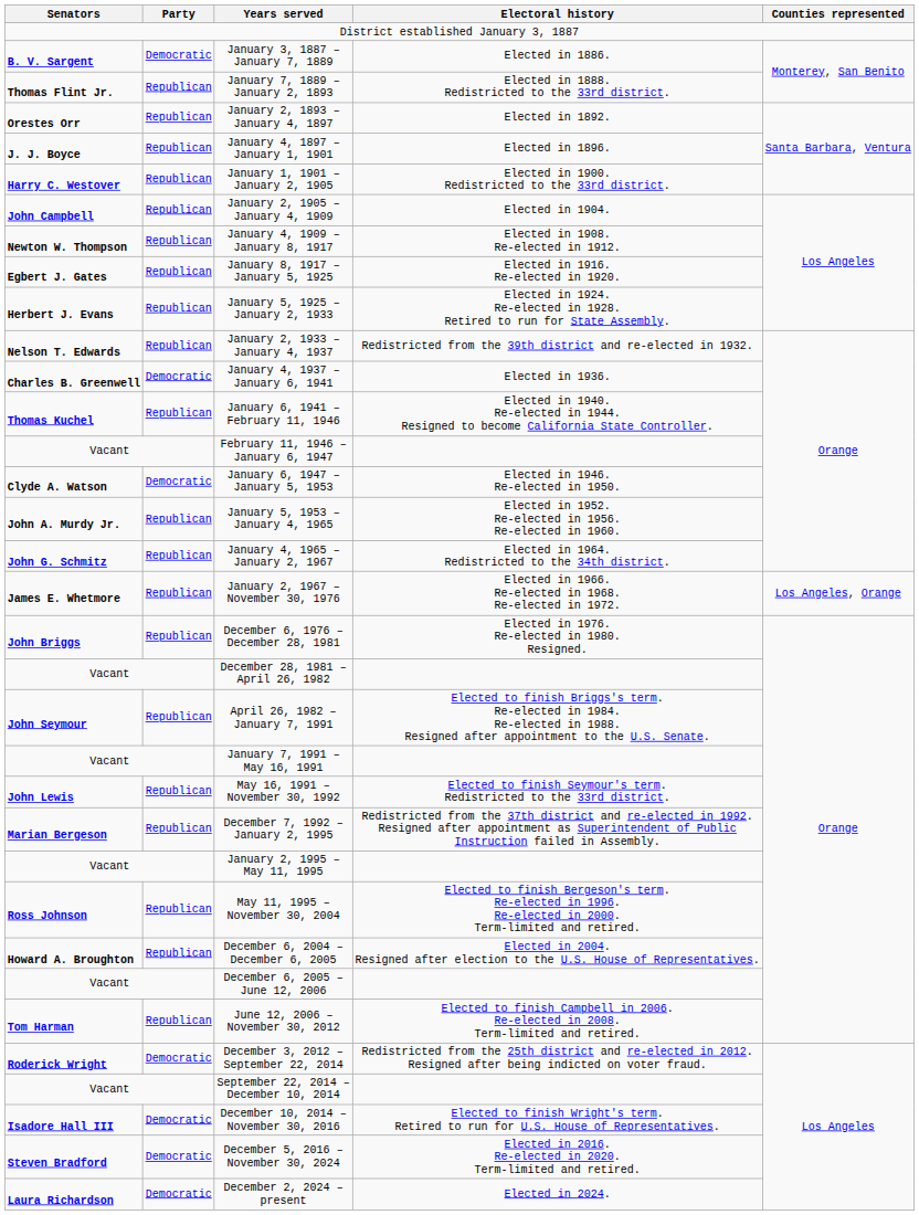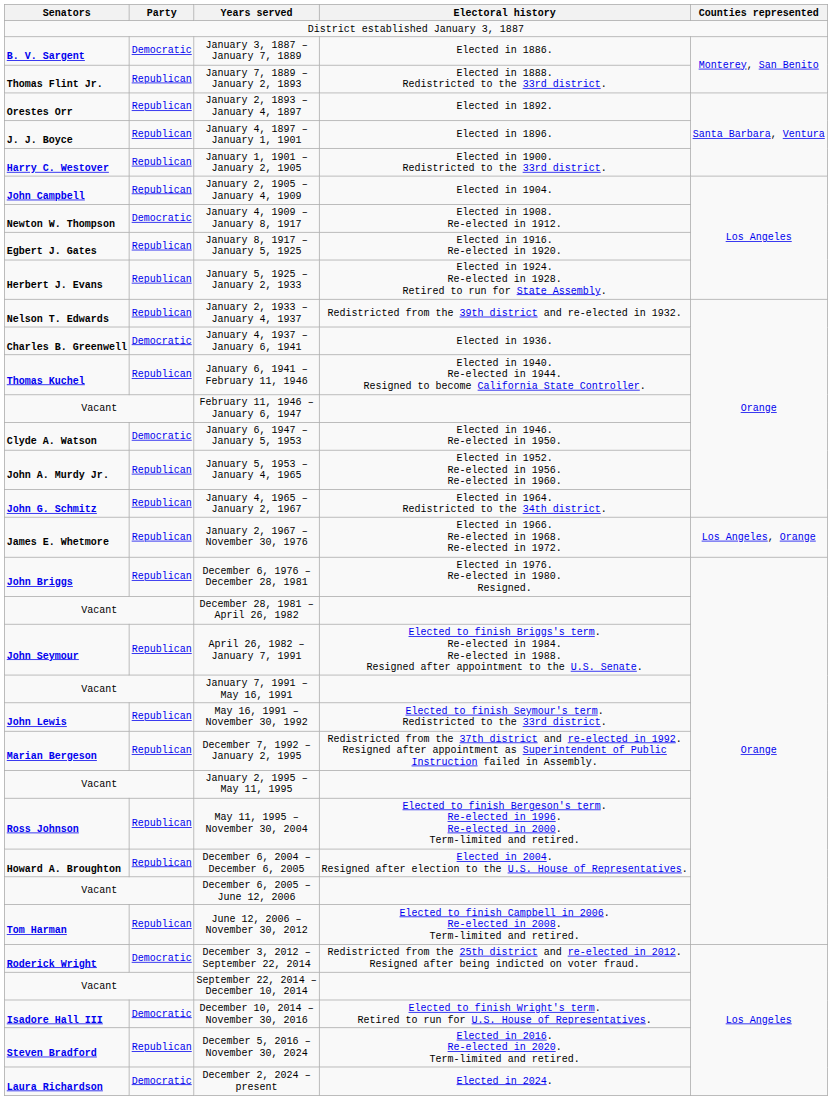January 4, 1909 – January 8, 1917 | Party: Republican -> Democratic
December 5, 2016 – November 30, 2024 | Party: Democratic -> Republican
